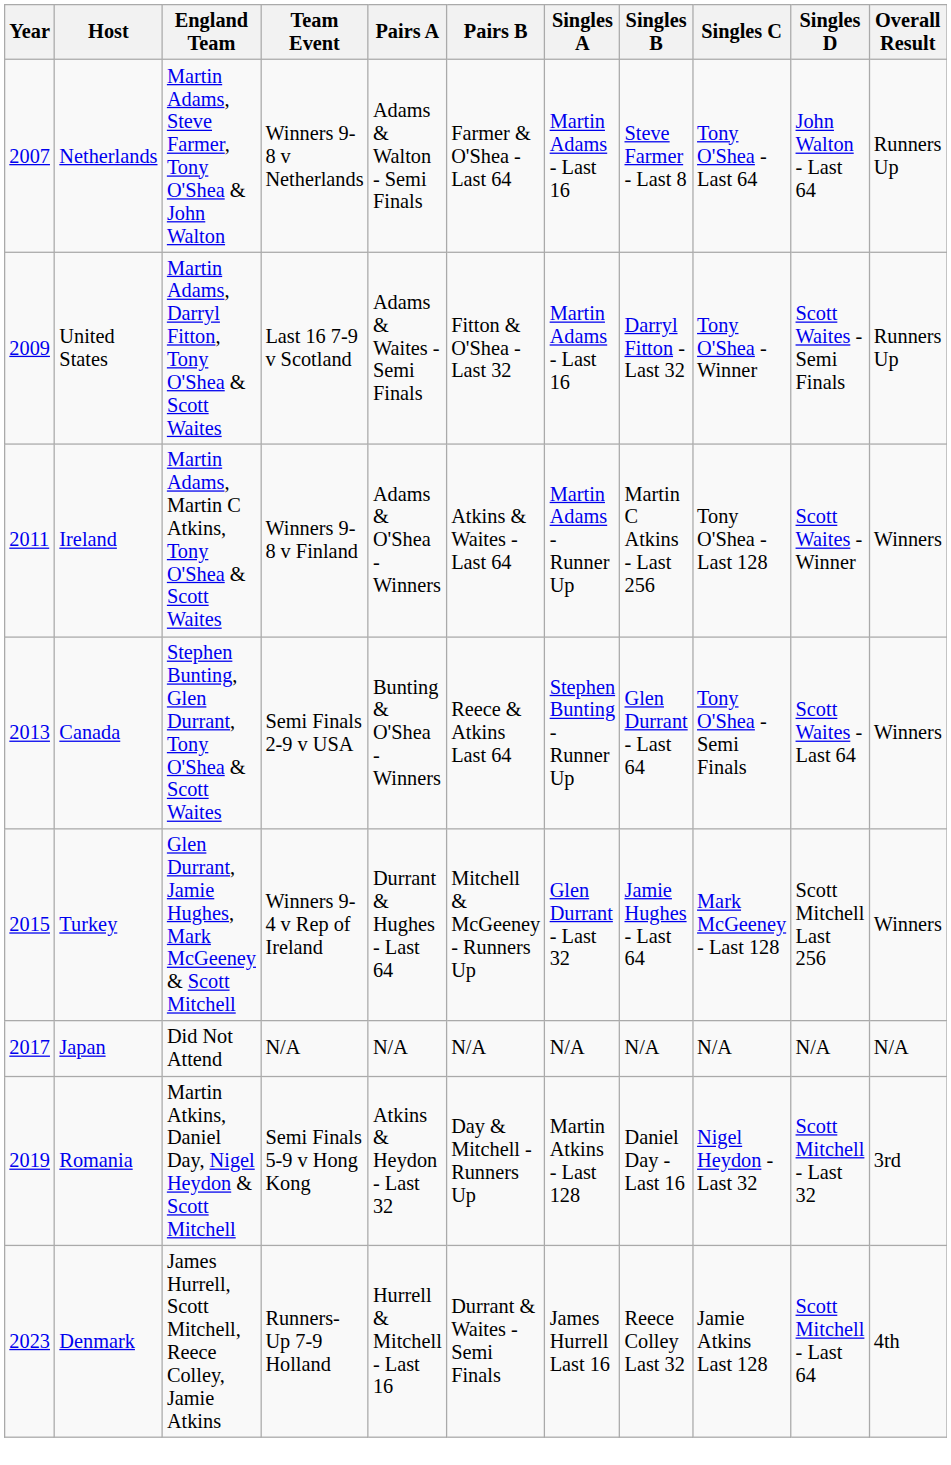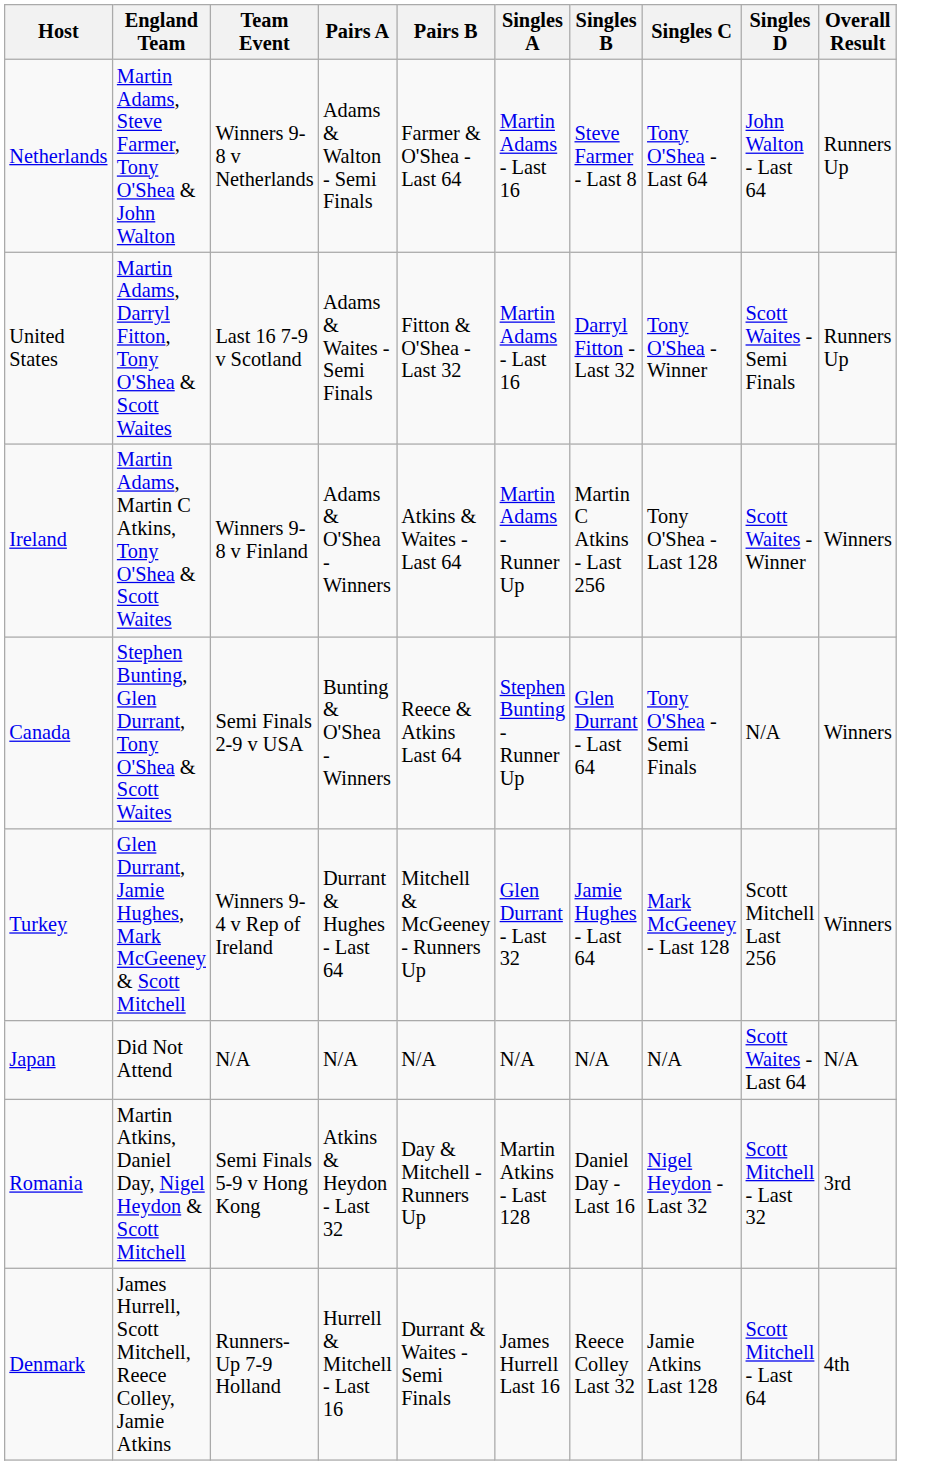- column: Year | 2007 | 2009 | 2011 | 2013 | 2015 | 2017 | 2019 | 2023
Canada | Singles D: Scott Waites - Last 64 -> N/A
Japan | Singles D: N/A -> Scott Waites - Last 64
